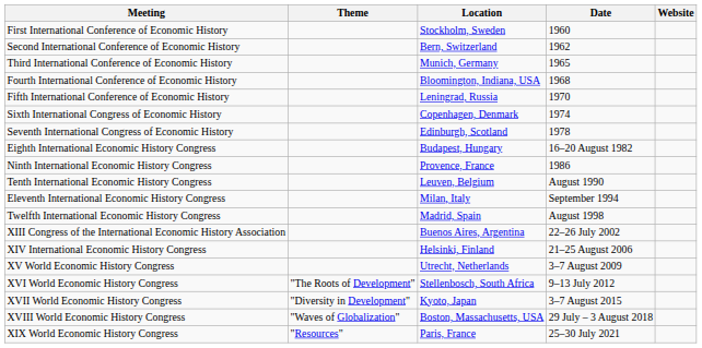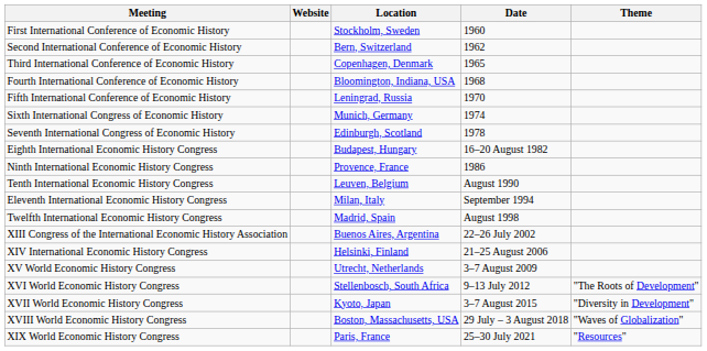columns swapped: Theme <-> Website
Third International Conference of Economic History | Location: Munich, Germany -> Copenhagen, Denmark
Sixth International Congress of Economic History | Location: Copenhagen, Denmark -> Munich, Germany
